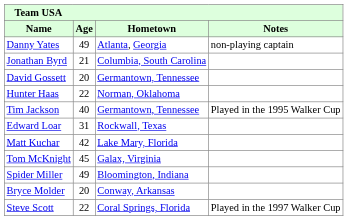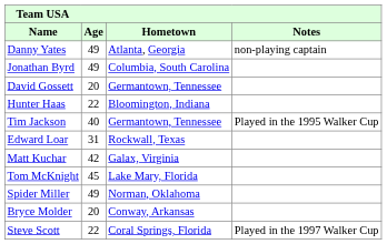Jonathan Byrd | Age: 21 -> 49
Hunter Haas | Hometown: Norman, Oklahoma -> Bloomington, Indiana
Matt Kuchar | Hometown: Lake Mary, Florida -> Galax, Virginia
Tom McKnight | Hometown: Galax, Virginia -> Lake Mary, Florida
Spider Miller | Hometown: Bloomington, Indiana -> Norman, Oklahoma
